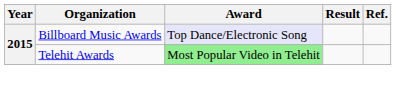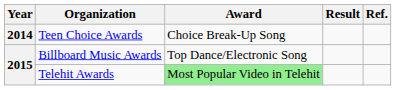+ row: 2014 | Teen Choice Awards | Choice Break-Up Song
Billboard Music Awards | Award: lavender background -> no background
